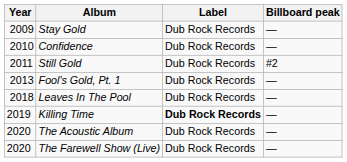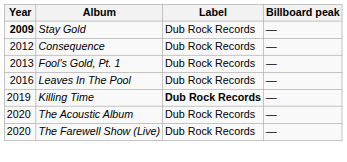Stay Gold | Year: normal -> bold
- row: 2010 | Confidence | Dub Rock Records | —
- row: 2011 | Still Gold | Dub Rock Records | #2
+ row: 2012 | Consequence | Dub Rock Records | —
Leaves In The Pool | Year: 2018 -> 2016
